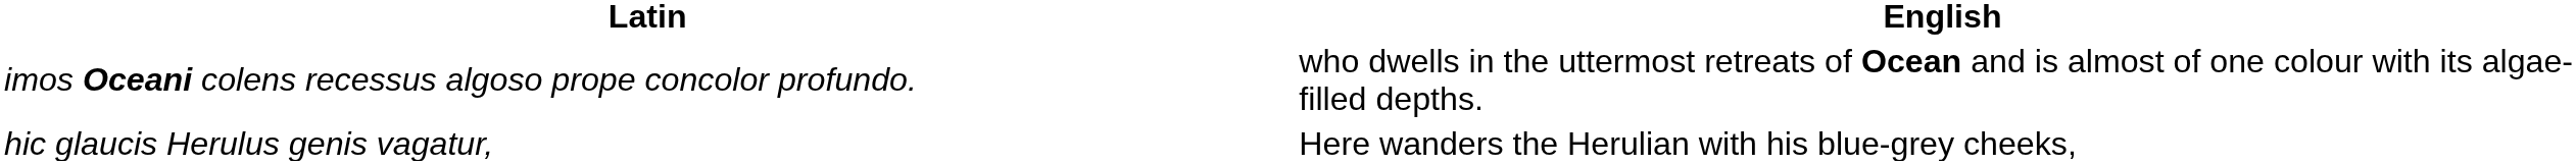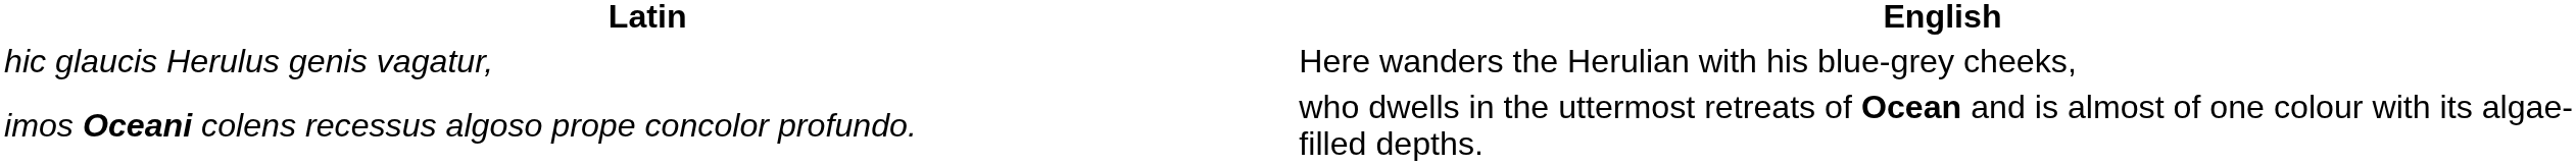rows swapped: hic glaucis Herulus genis vagatur, <-> imos Oceani colens recessus algoso prope concolor profundo.
